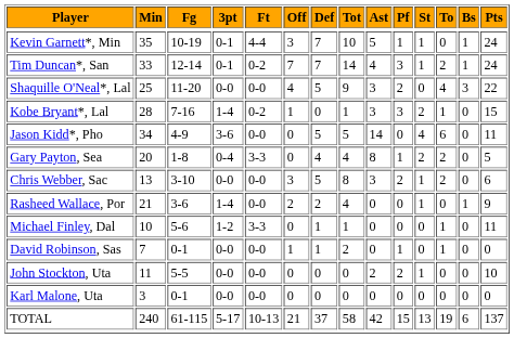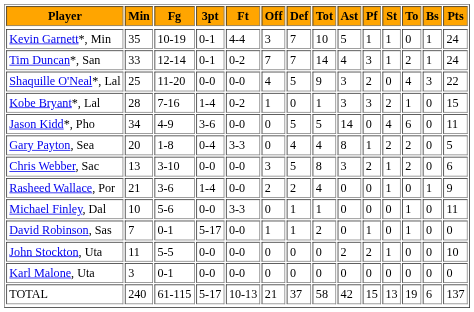Michael Finley, Dal | 3pt: 1-2 -> 0-0
David Robinson, Sas | 3pt: 0-0 -> 5-17
